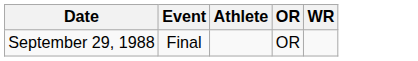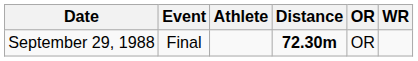+ column: Distance | 72.30m
